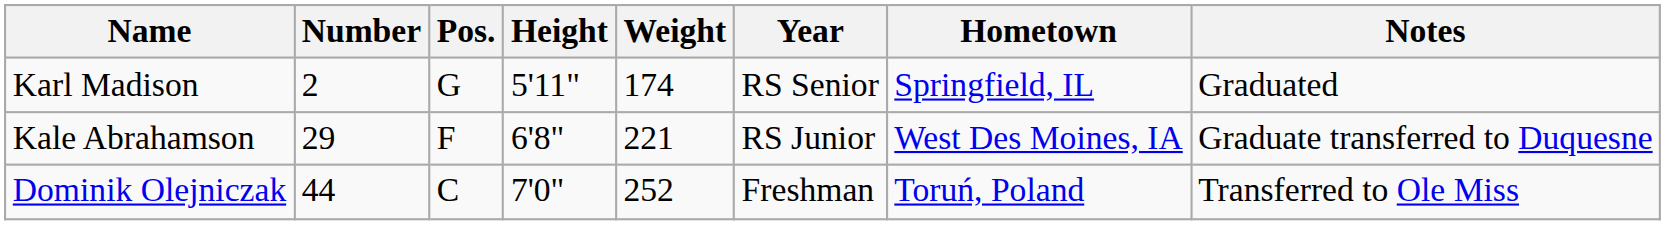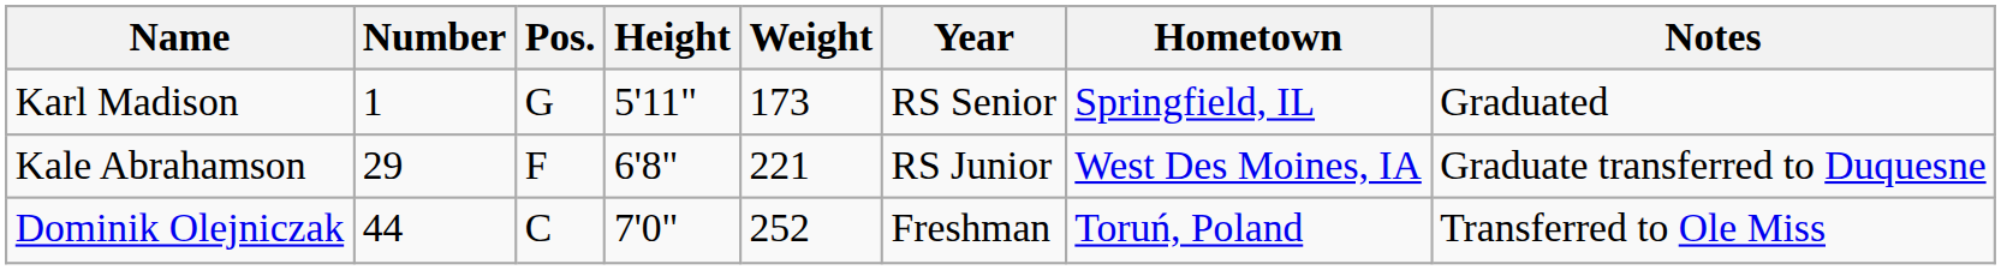Karl Madison | Number: 2 -> 1
Karl Madison | Weight: 174 -> 173
